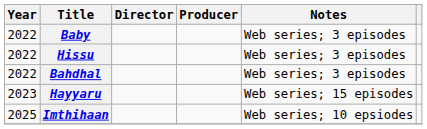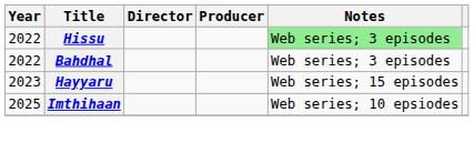- row: 2022 | Baby | Web series; 3 episodes
Hissu | Notes: no background -> lightgreen background
